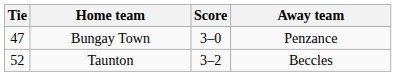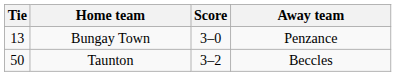Bungay Town | Tie: 47 -> 13
Taunton | Tie: 52 -> 50
